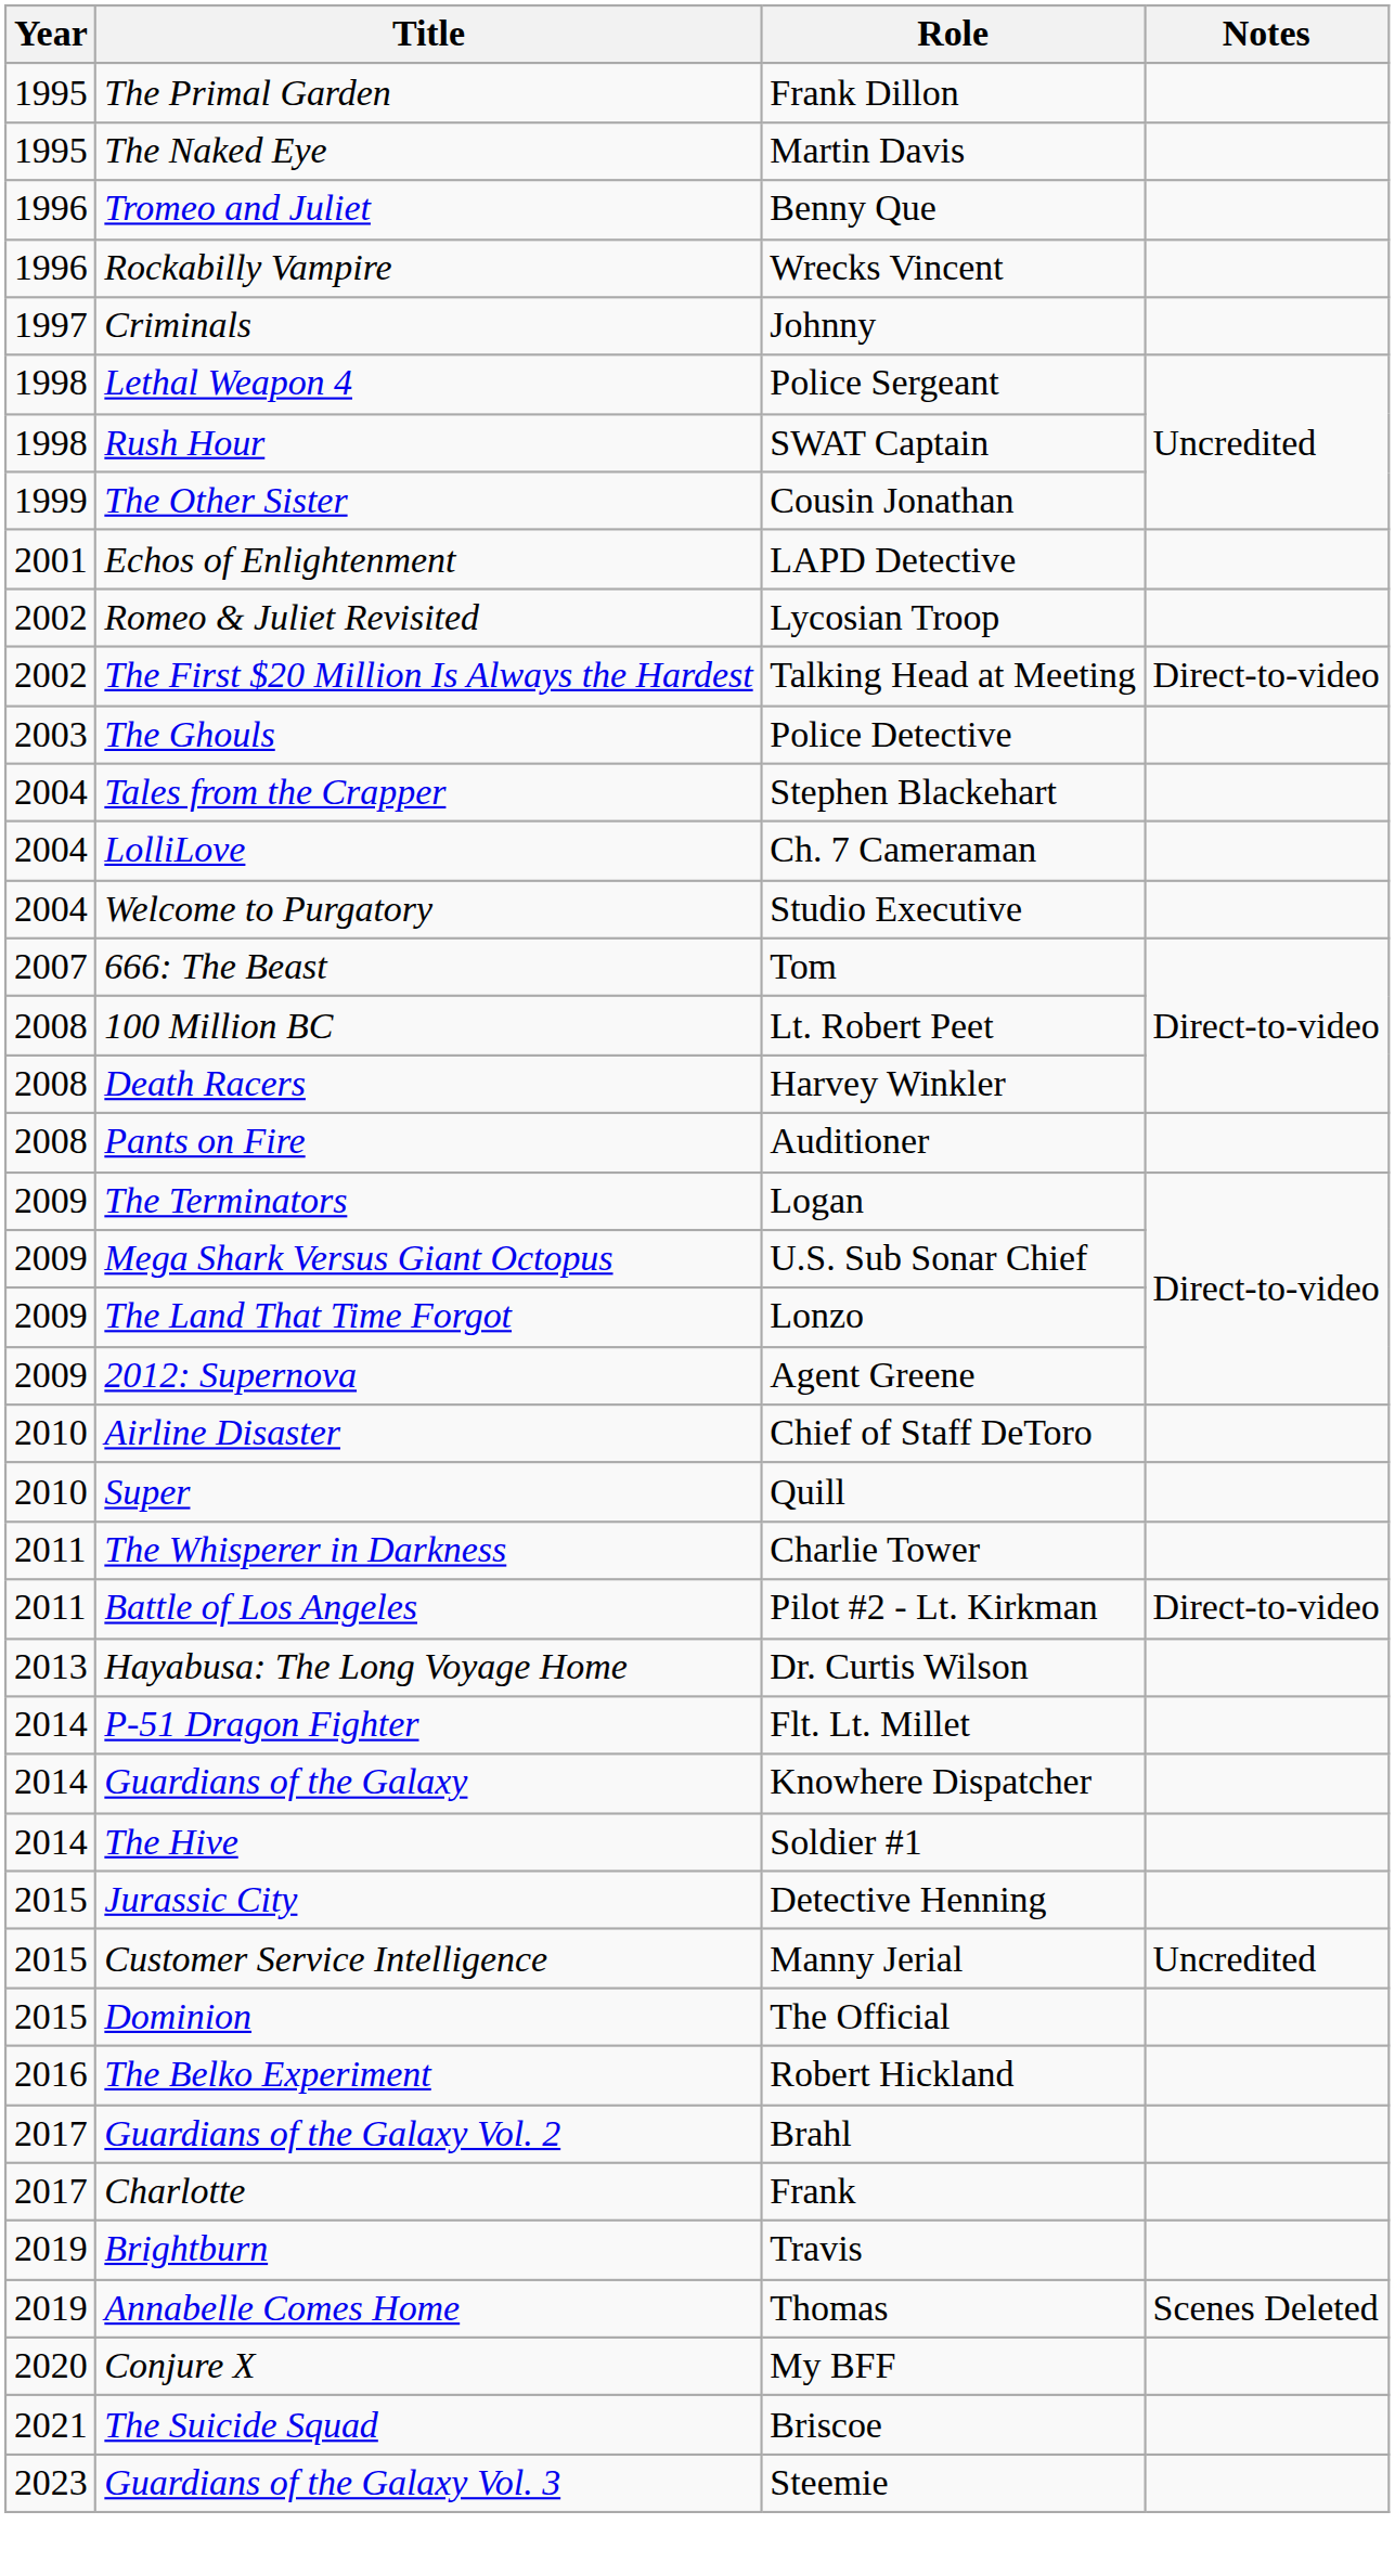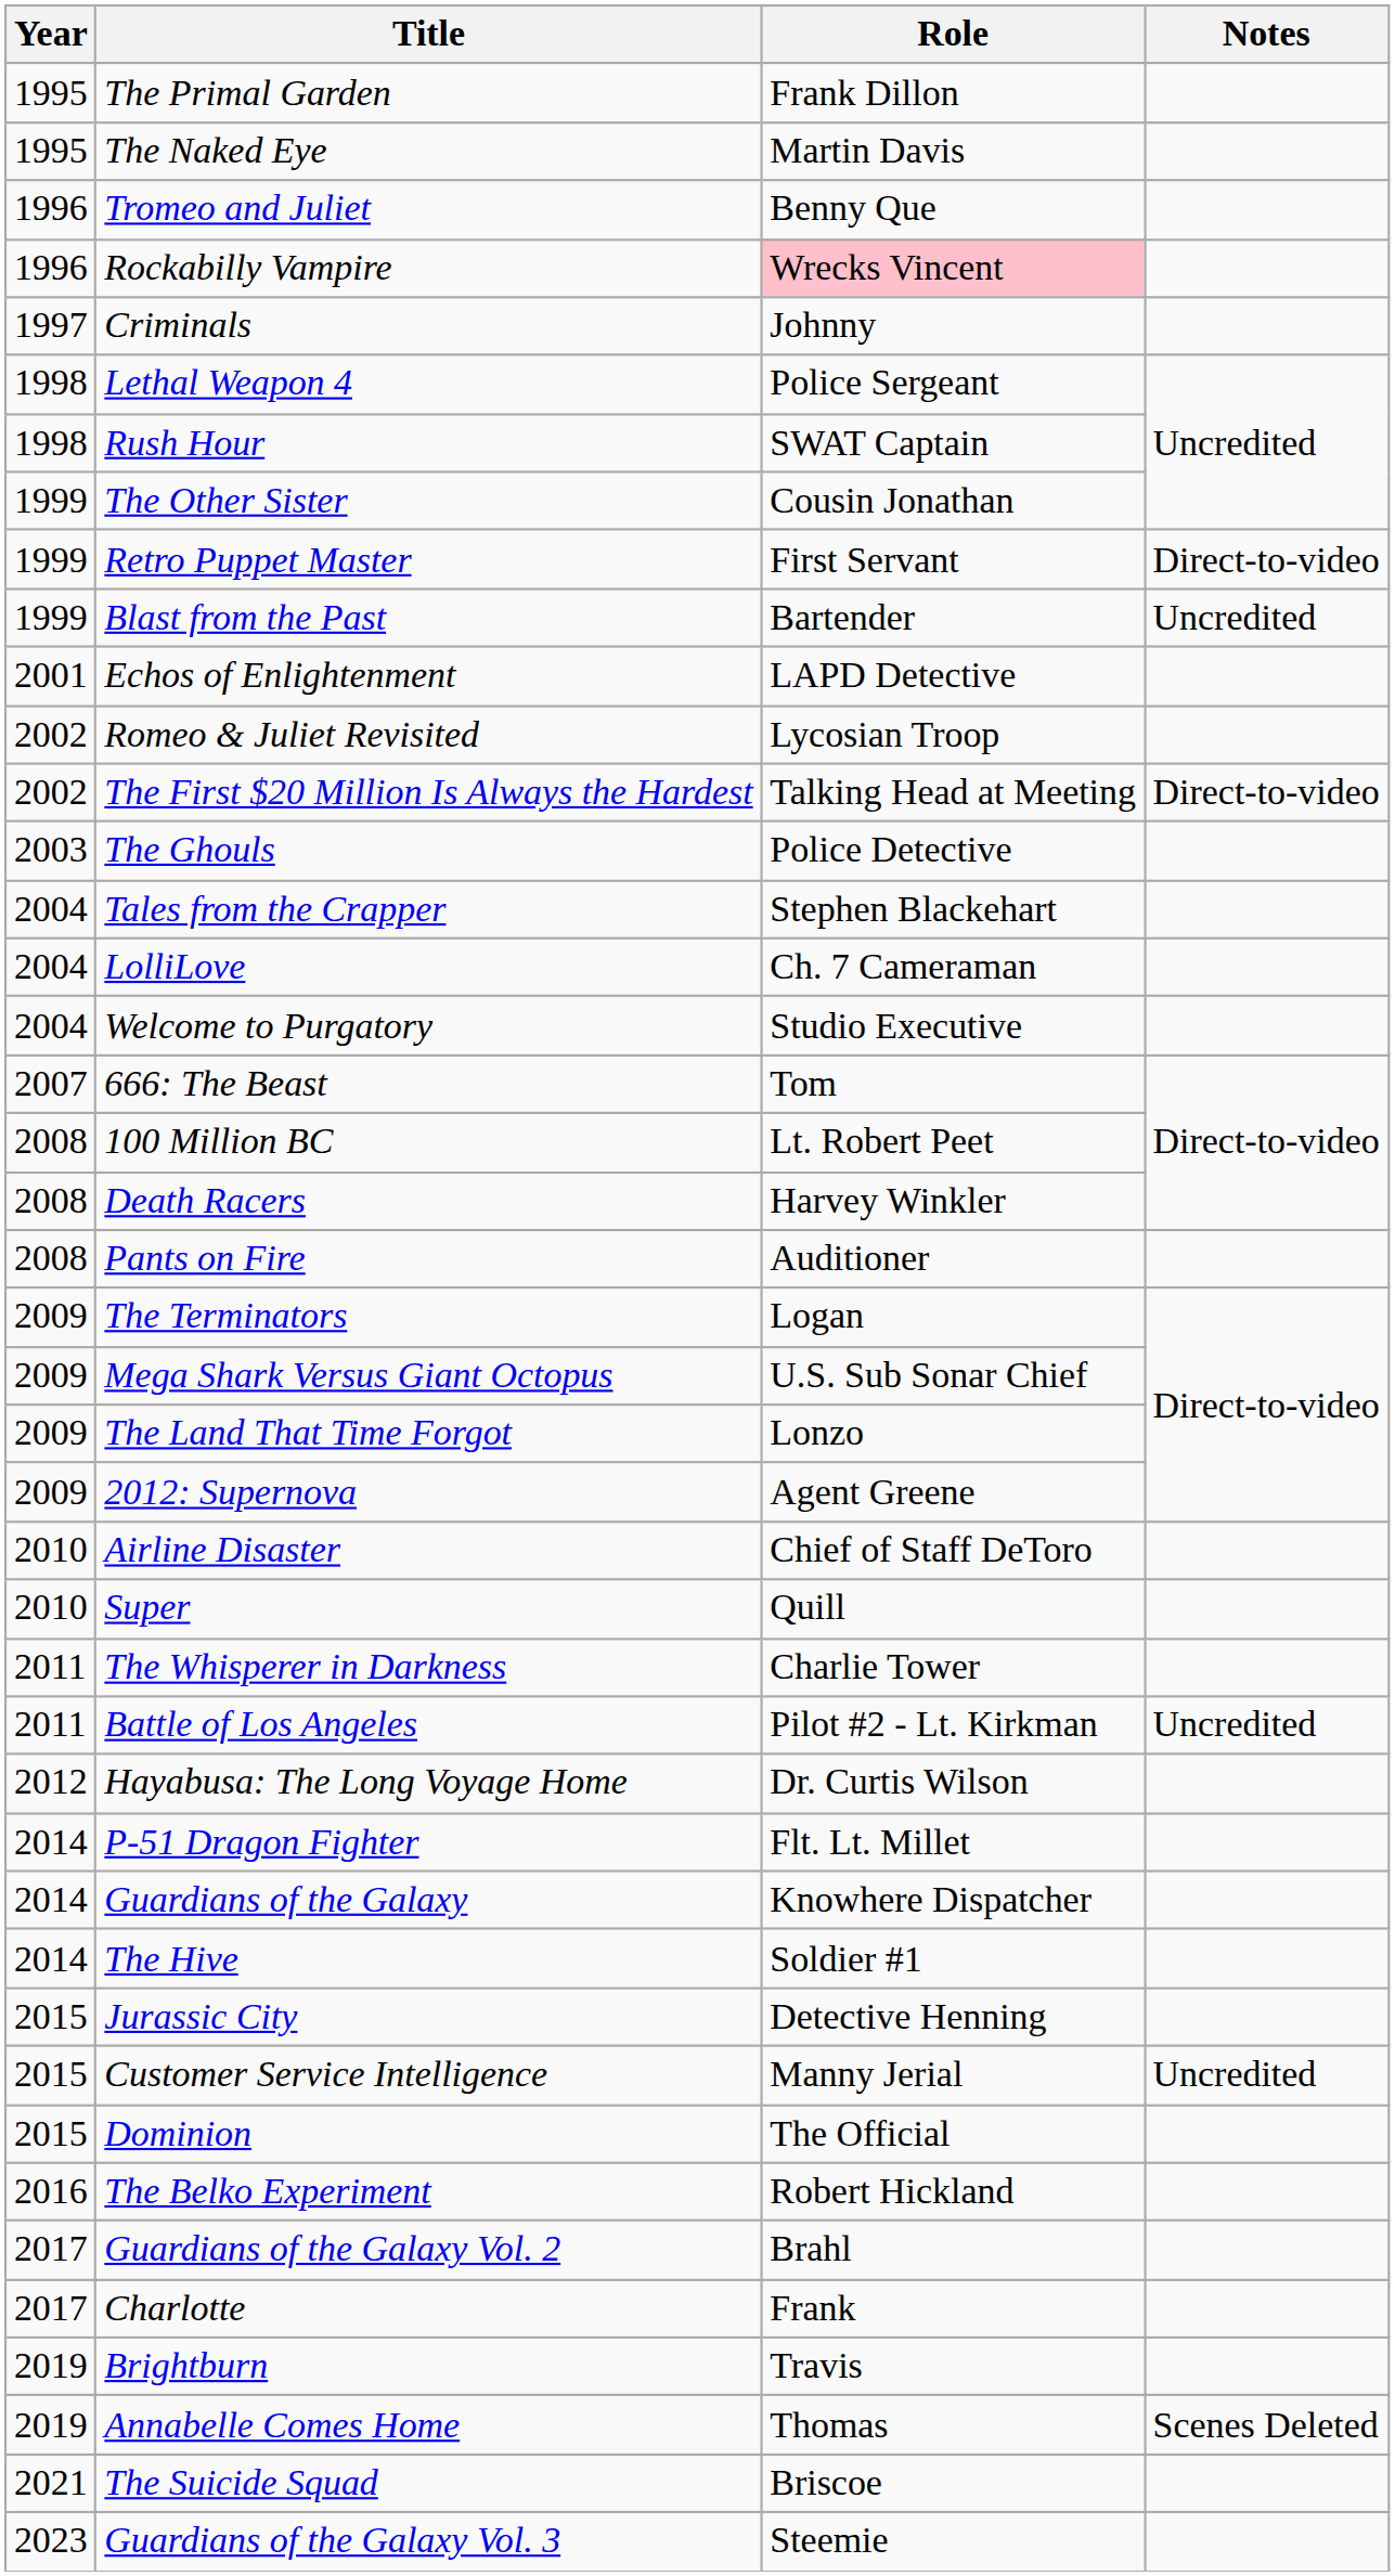Rockabilly Vampire | Role: no background -> pink background
+ row: 1999 | Retro Puppet Master | First Servant | Direct-to-video
+ row: 1999 | Blast from the Past | Bartender | Uncredited
Battle of Los Angeles | Notes: Direct-to-video -> Uncredited
Hayabusa: The Long Voyage Home | Year: 2013 -> 2012
- row: 2020 | Conjure X | My BFF
